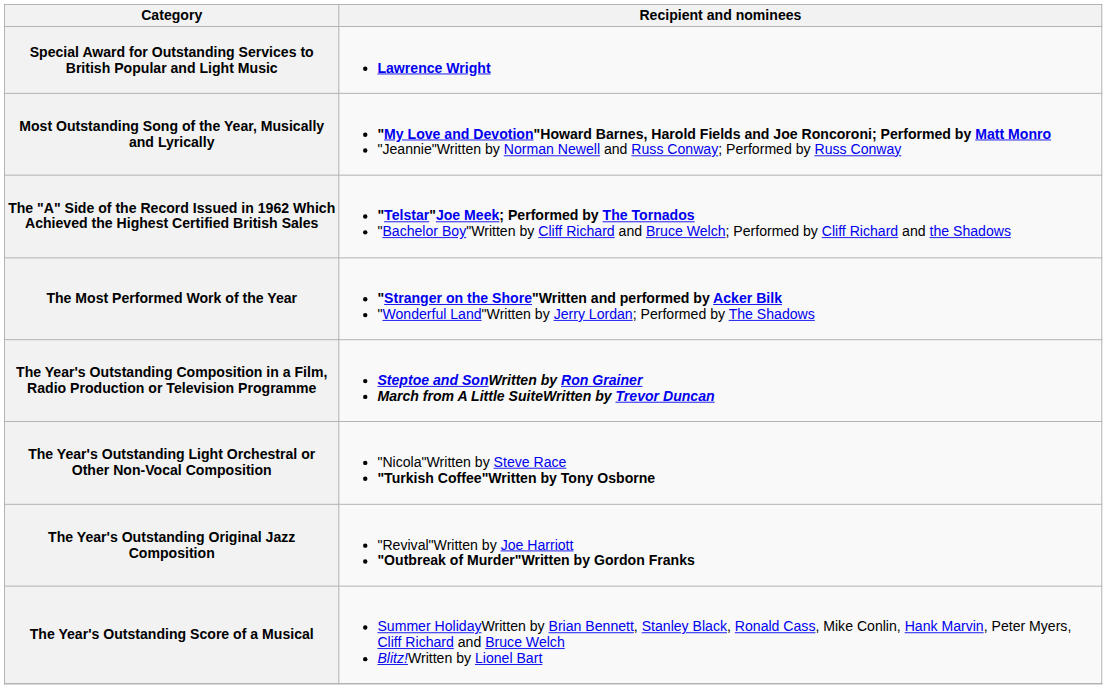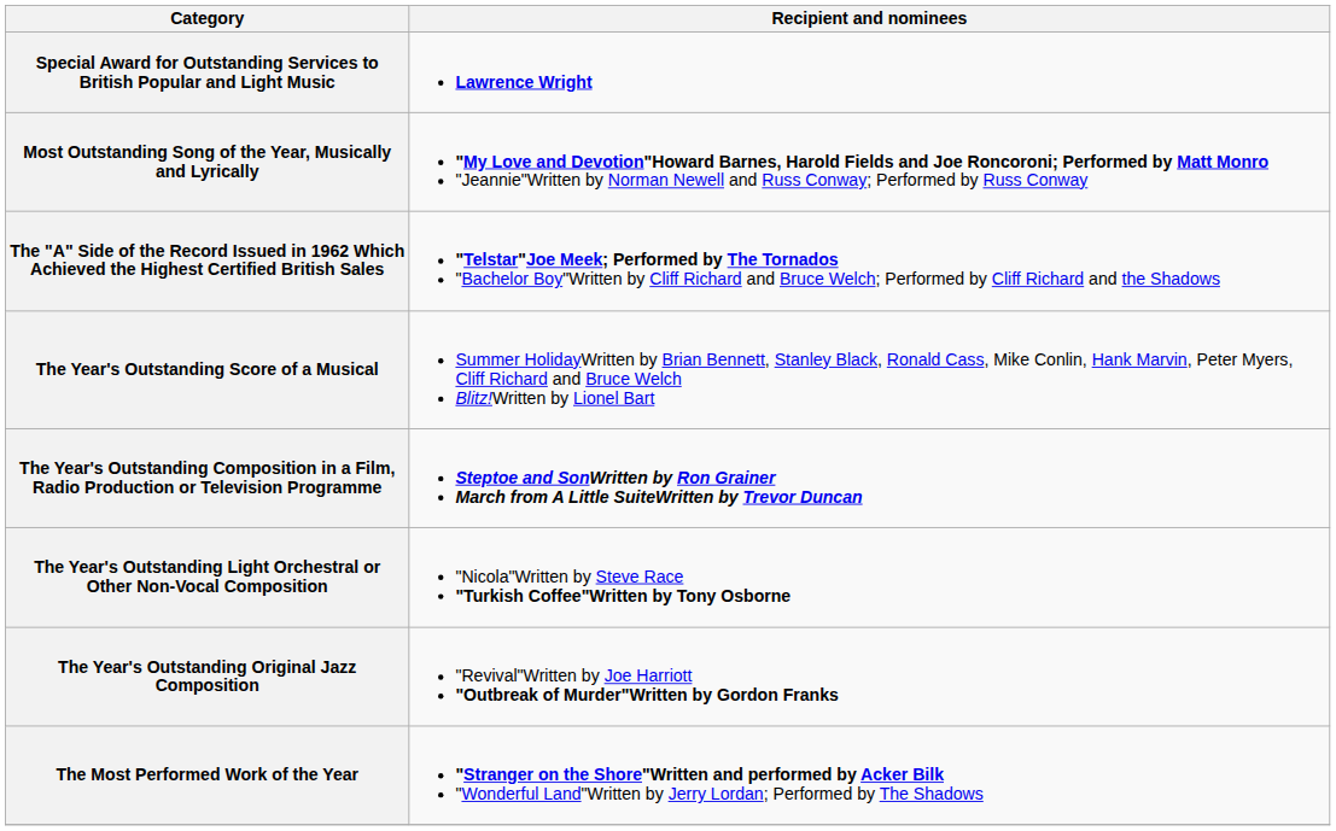rows swapped: The Most Performed Work of the Year <-> The Year's Outstanding Score of a Musical
